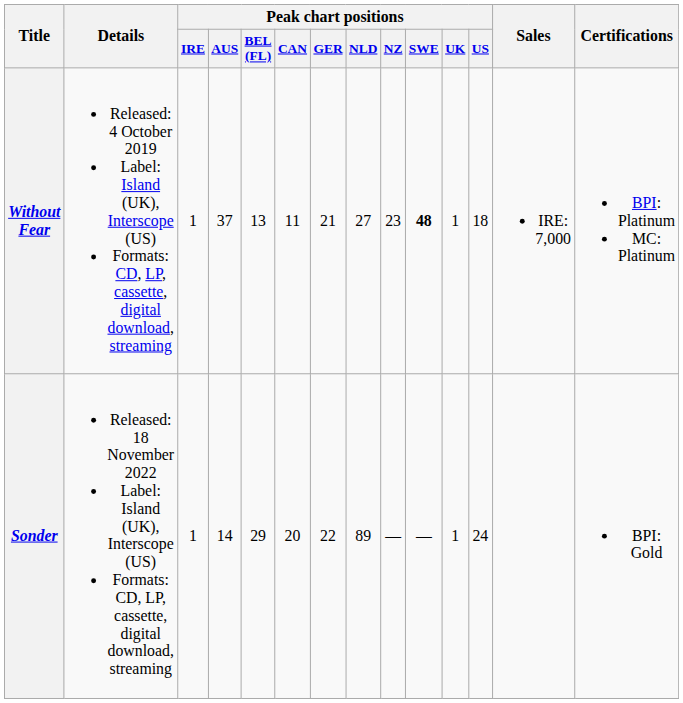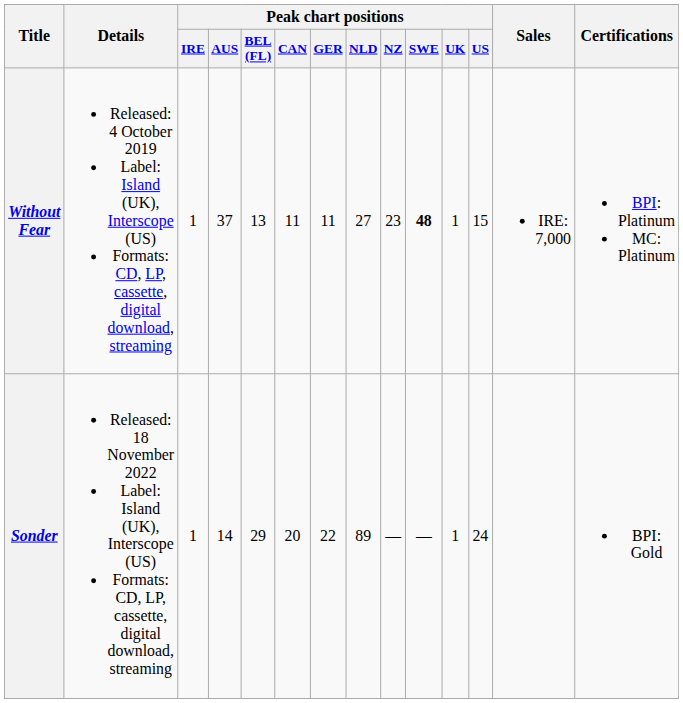Without Fear | Peak chart positions / GER: 21 -> 11
Without Fear | Peak chart positions / US: 18 -> 15
